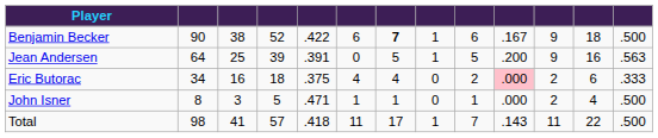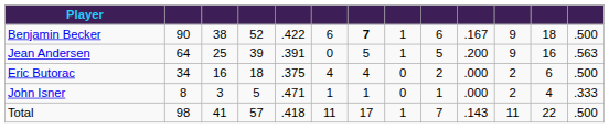Eric Butorac | column 10: pink background -> no background
Eric Butorac | column 13: .333 -> .500
John Isner | column 13: .500 -> .333
